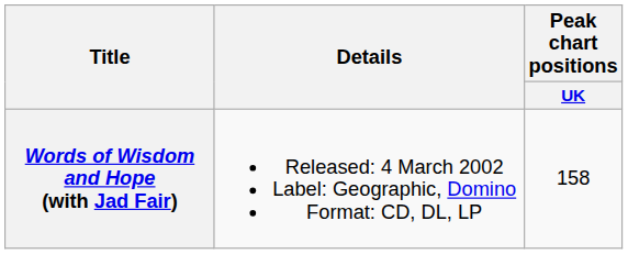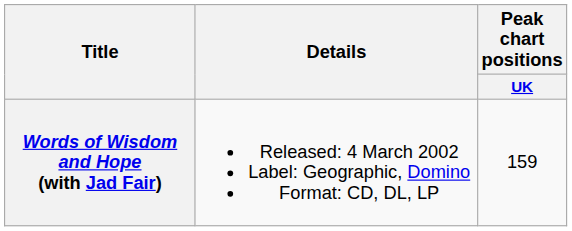Words of Wisdom and Hope (with Jad Fair) | Peak chart positions / UK: 158 -> 159
